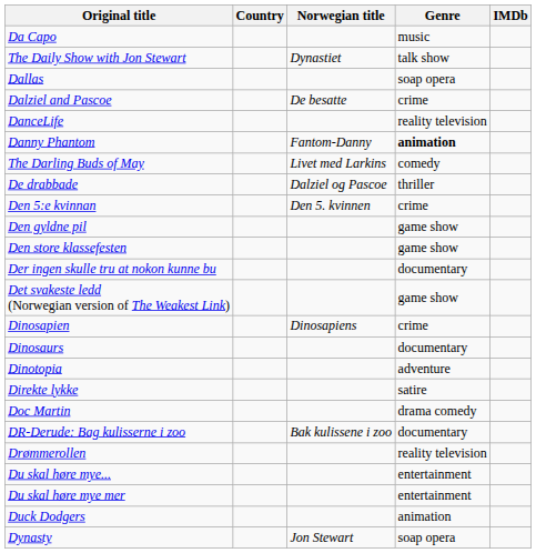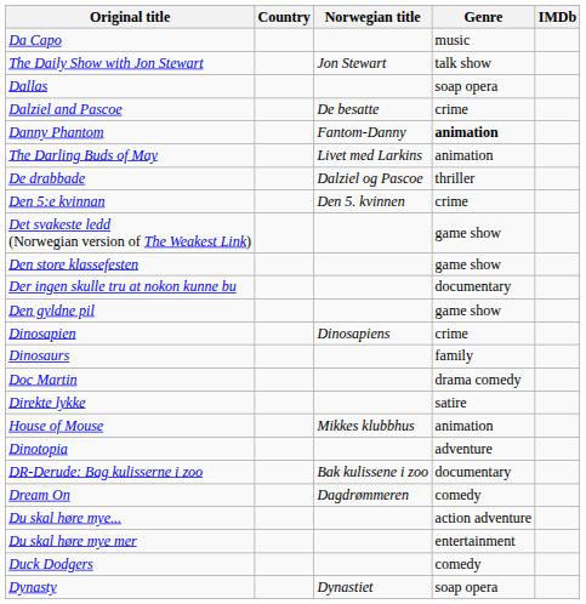The Daily Show with Jon Stewart | Norwegian title: Dynastiet -> Jon Stewart
- row: DanceLife | reality television
The Darling Buds of May | Genre: comedy -> animation
rows swapped: Den gyldne pil <-> Det svakeste ledd (Norwegian version of The Weakest Link)
Dinosaurs | Genre: documentary -> family
rows swapped: Dinotopia <-> Doc Martin
+ row: House of Mouse | Mikkes klubbhus | animation
+ row: Dream On | Dagdrømmeren | comedy
- row: Drømmerollen | reality television
Du skal høre mye... | Genre: entertainment -> action adventure
Duck Dodgers | Genre: animation -> comedy
Dynasty | Norwegian title: Jon Stewart -> Dynastiet
